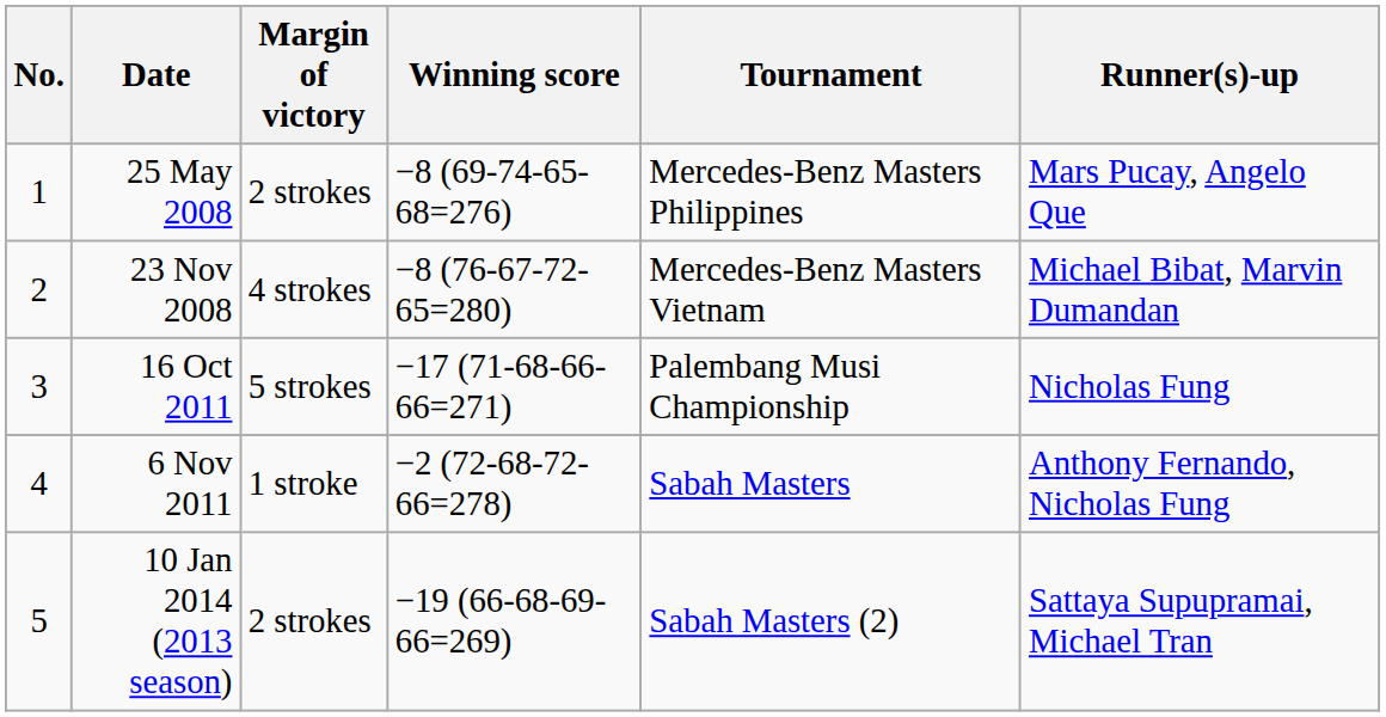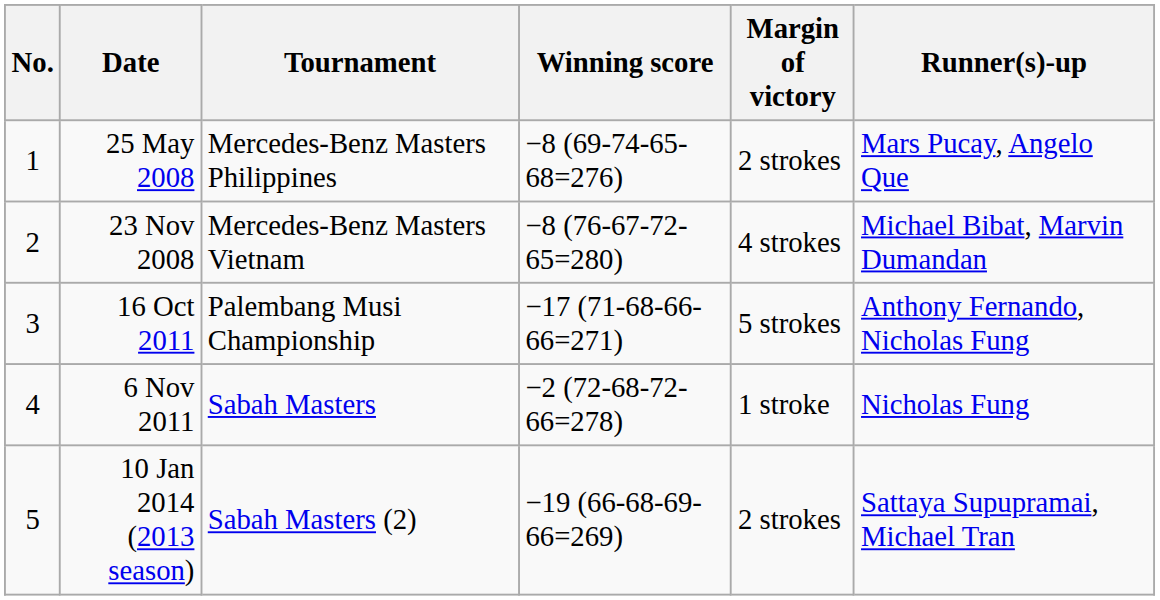columns swapped: Tournament <-> Margin of victory
16 Oct 2011 | Runner(s)-up: Nicholas Fung -> Anthony Fernando, Nicholas Fung
6 Nov 2011 | Runner(s)-up: Anthony Fernando, Nicholas Fung -> Nicholas Fung
